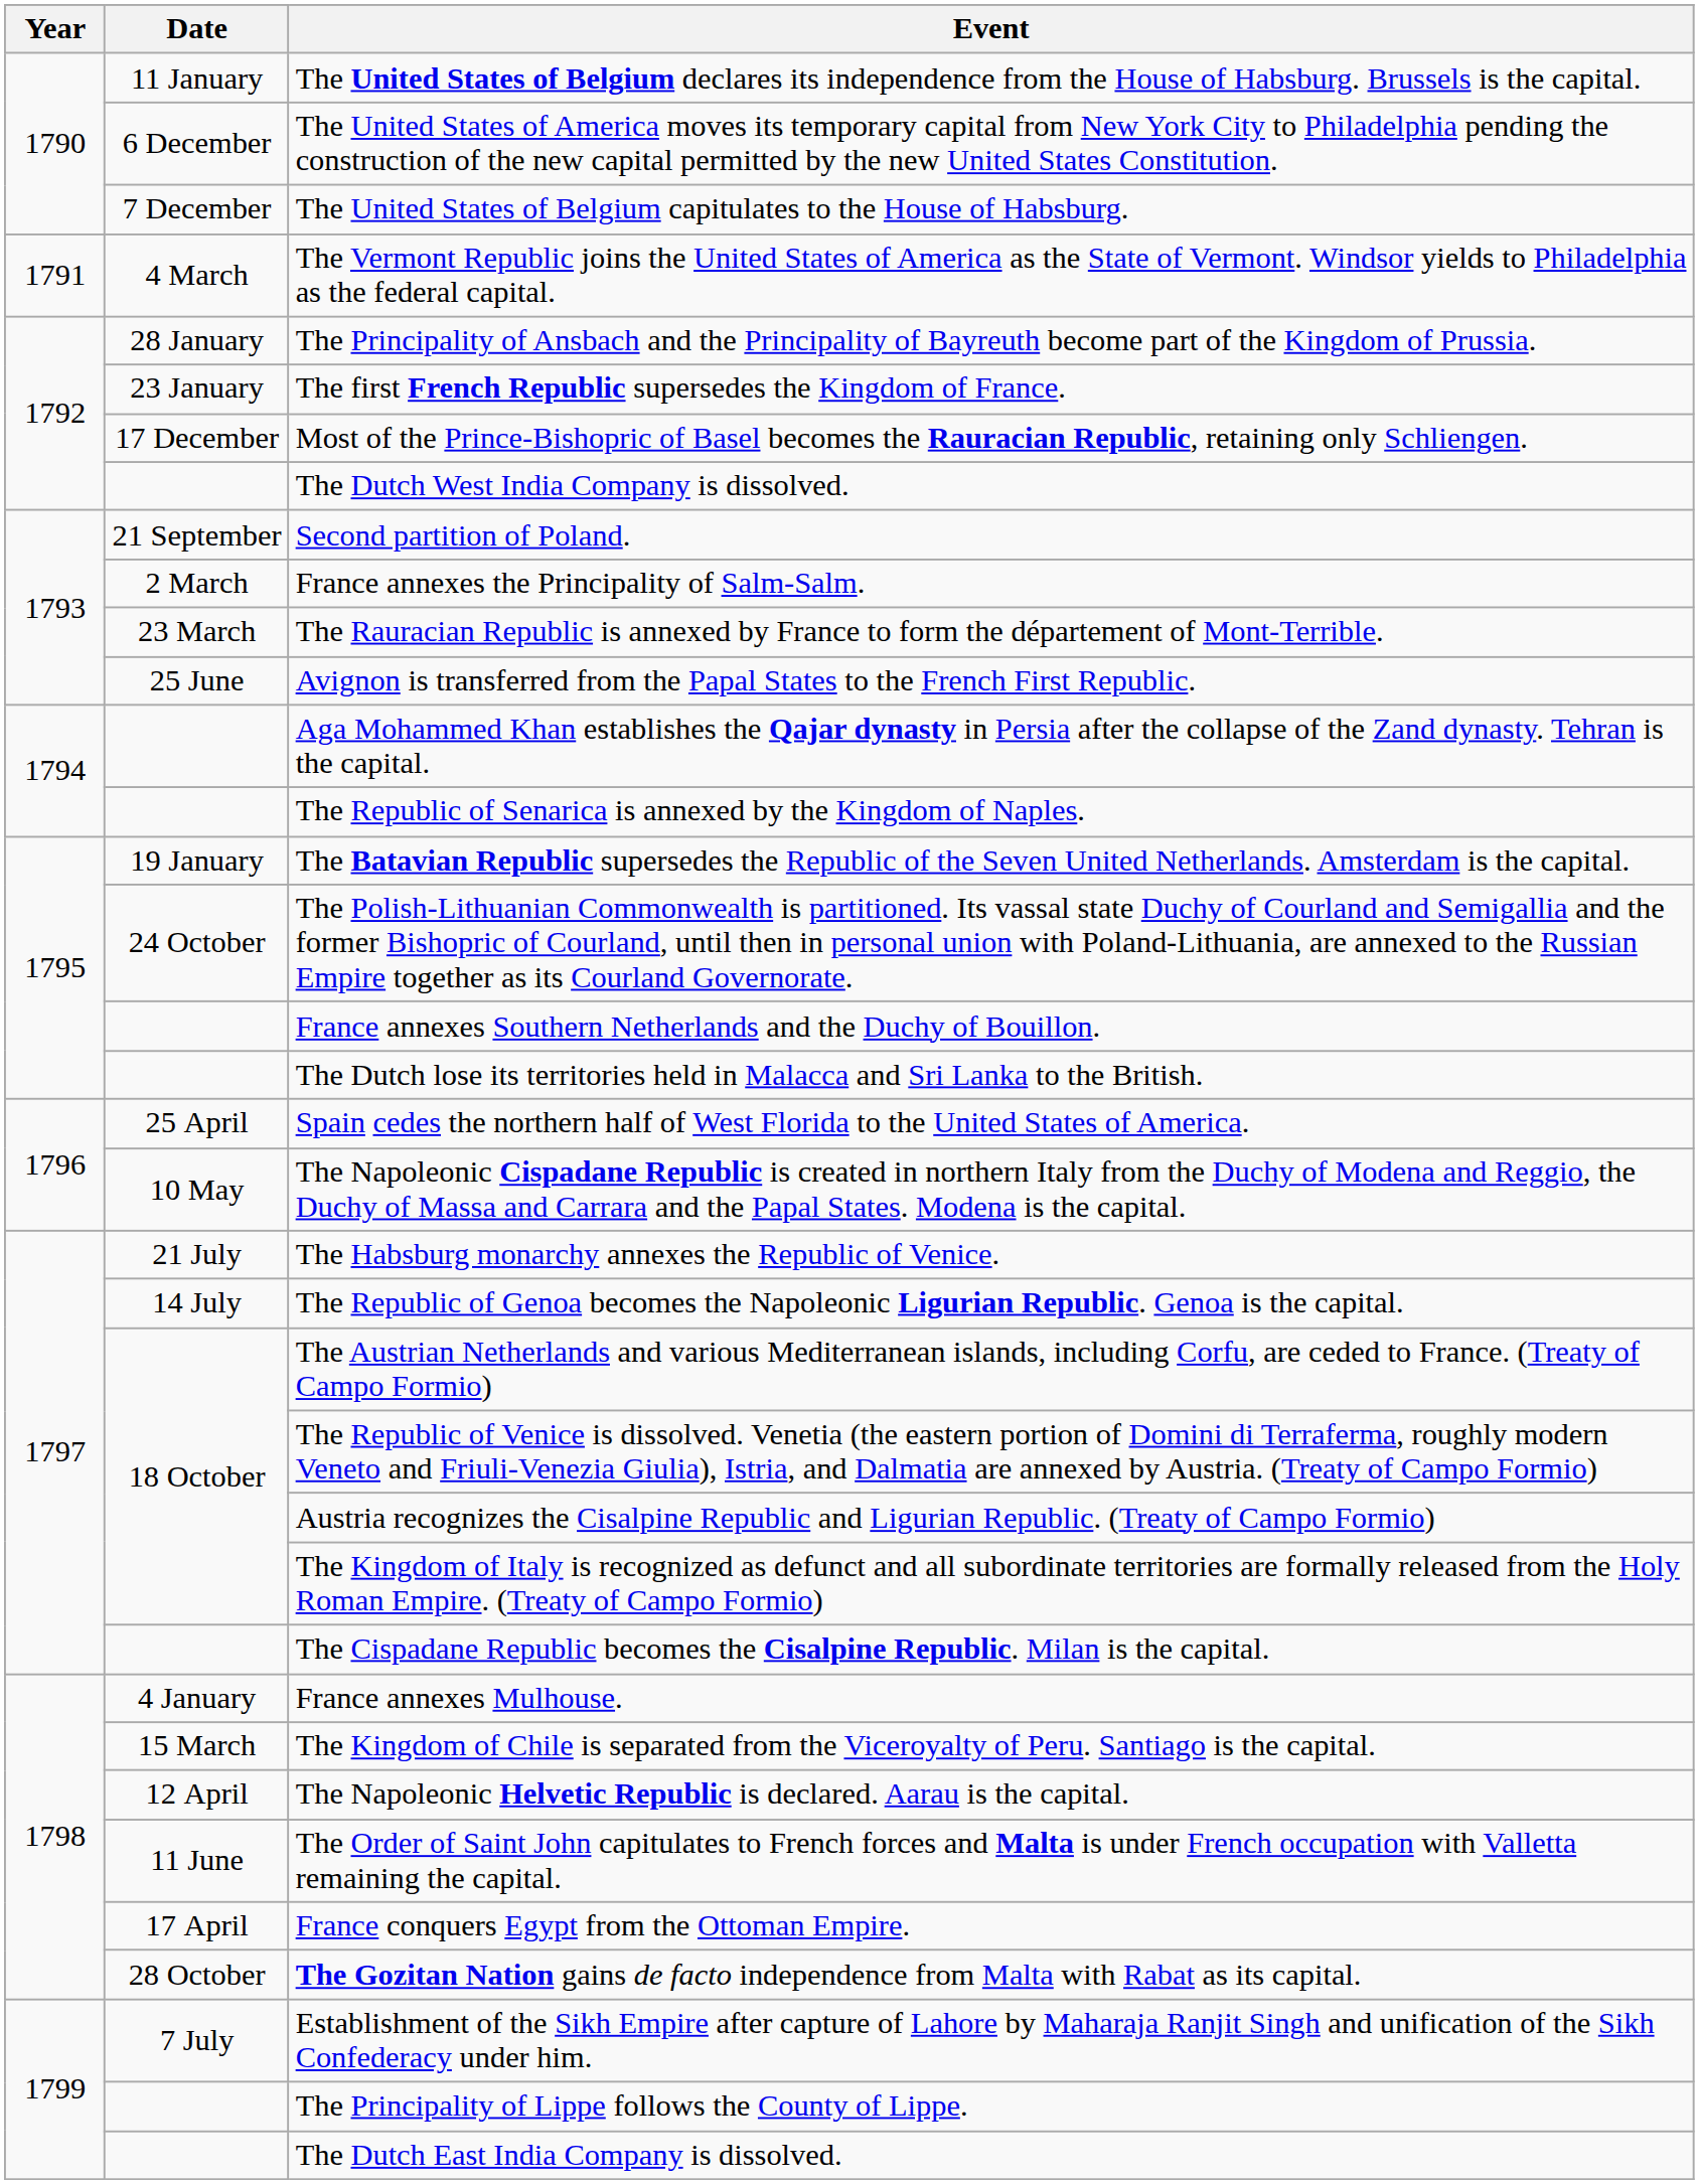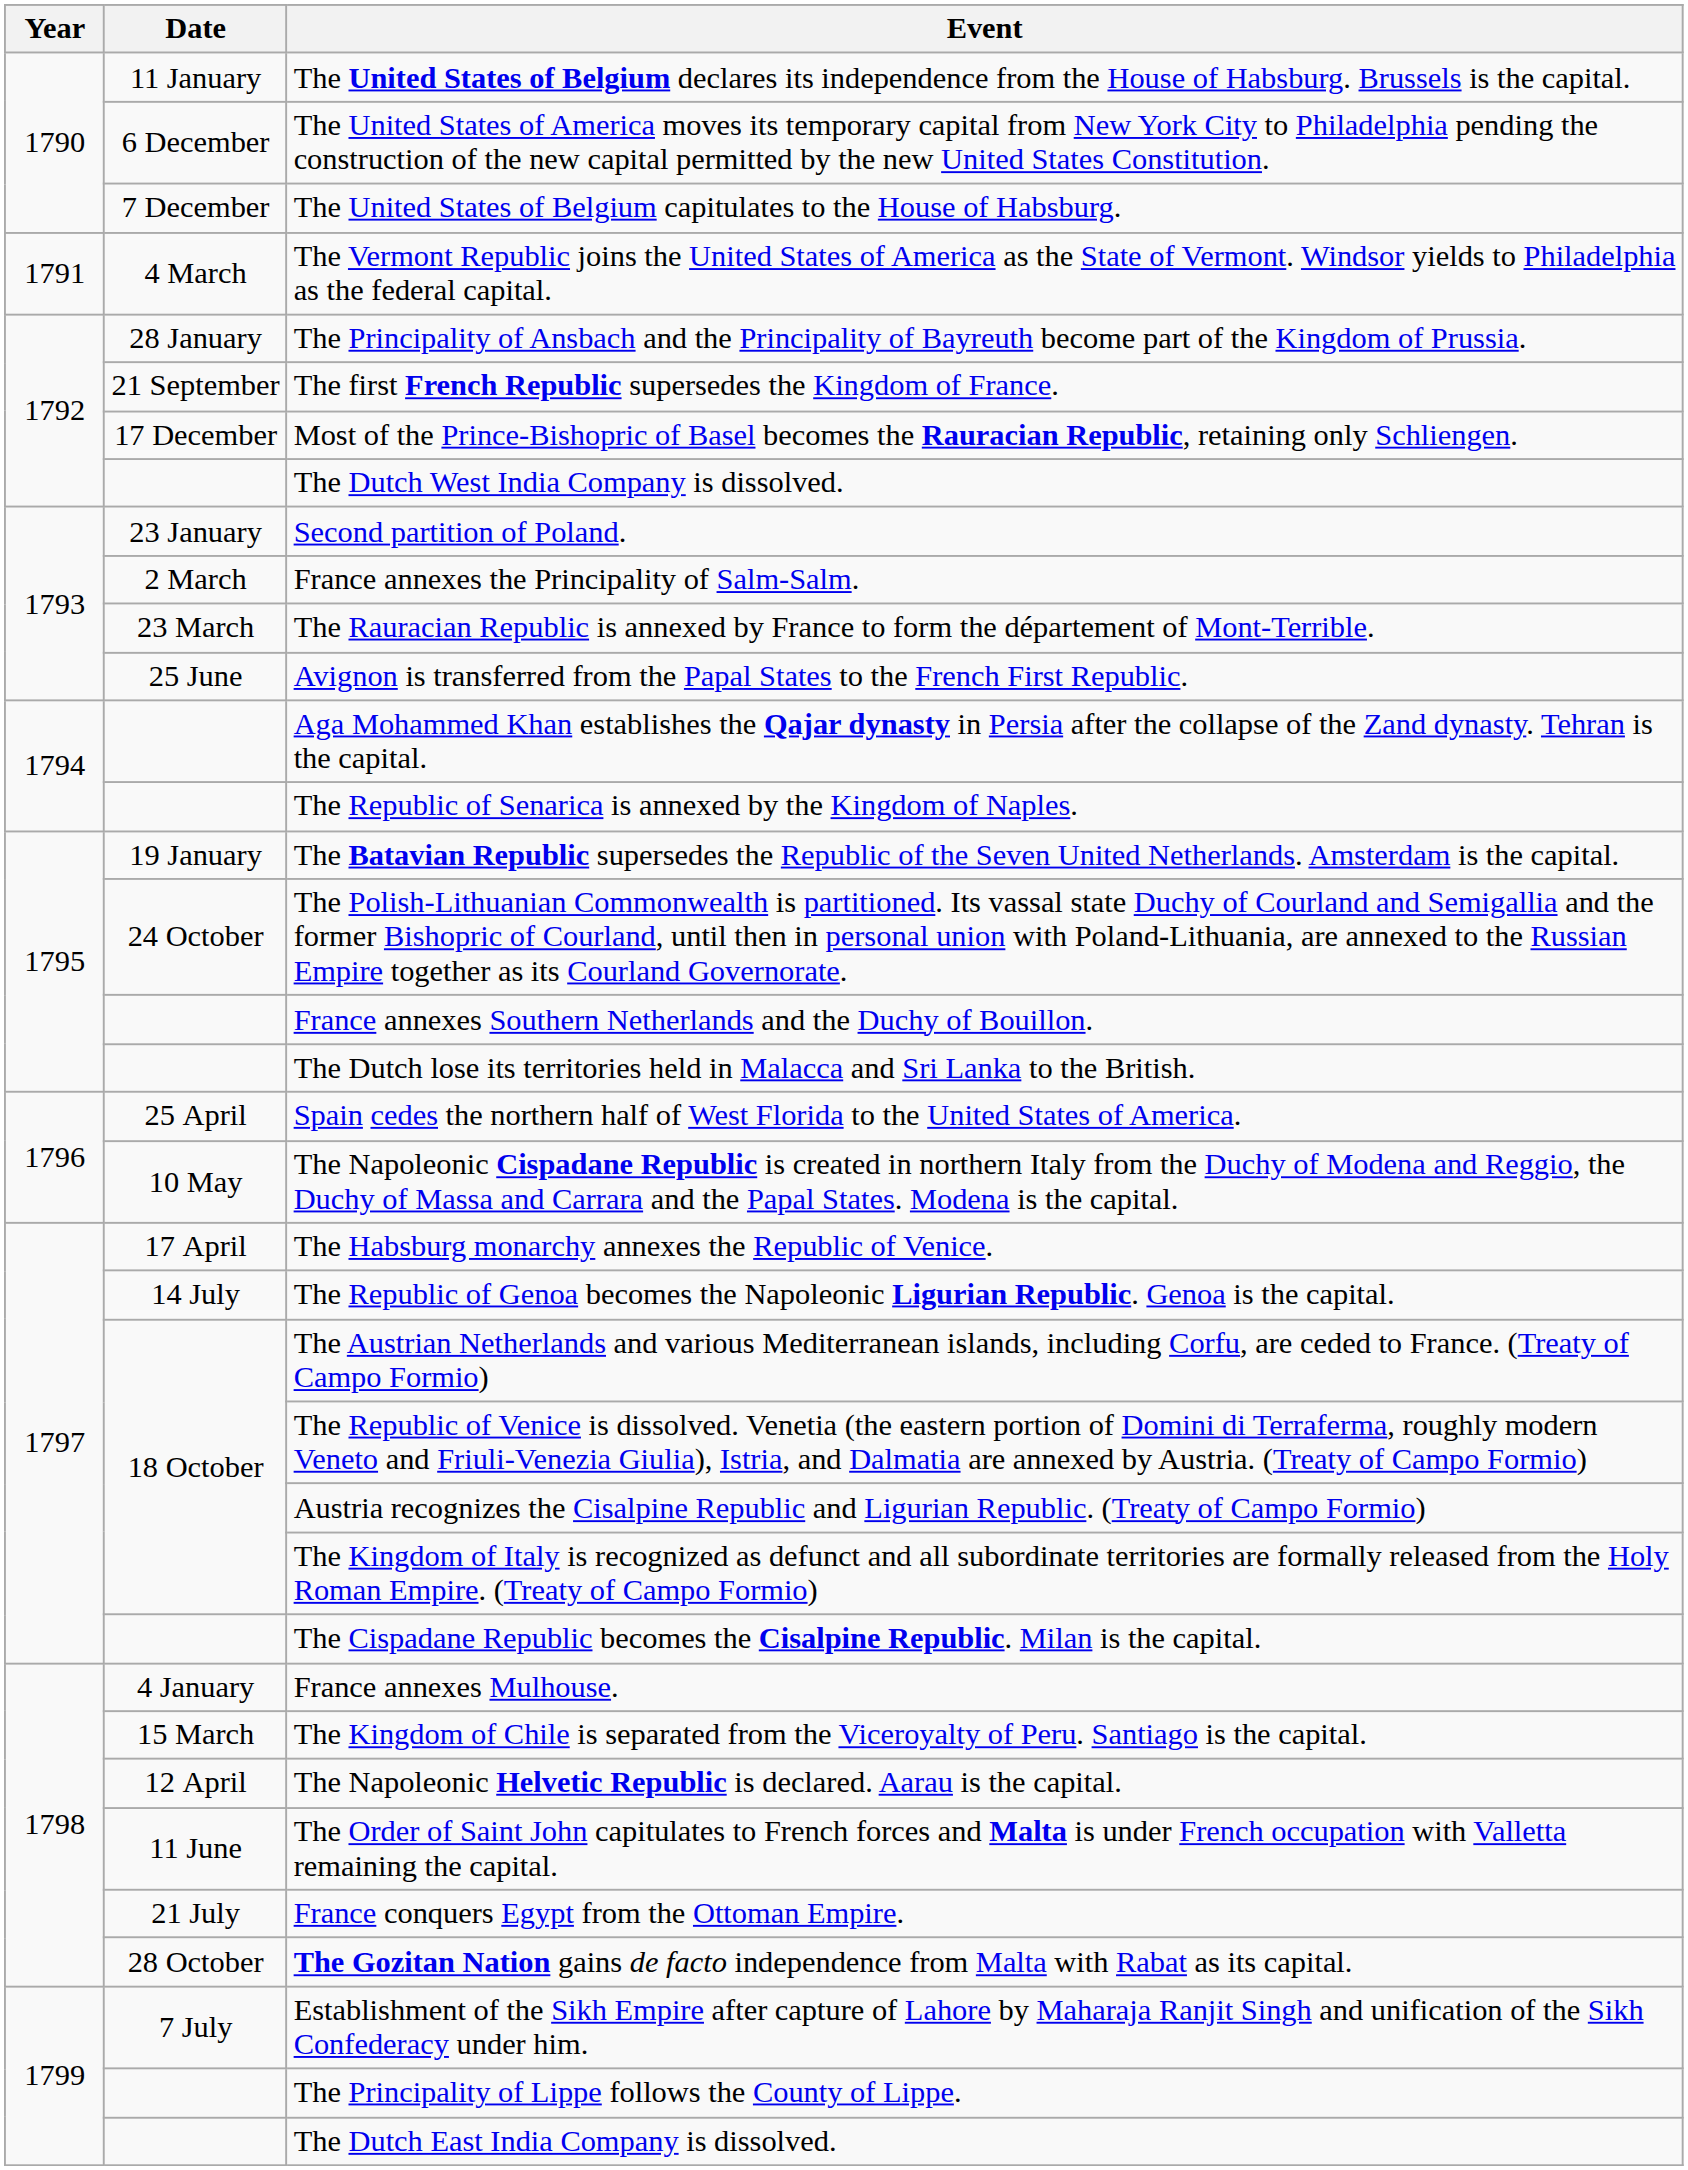The first French Republic supersedes the Kingdom of France. | Date: 23 January -> 21 September
Second partition of Poland. | Date: 21 September -> 23 January
The Habsburg monarchy annexes the Republic of Venice. | Date: 21 July -> 17 April
France conquers Egypt from the Ottoman Empire. | Date: 17 April -> 21 July
